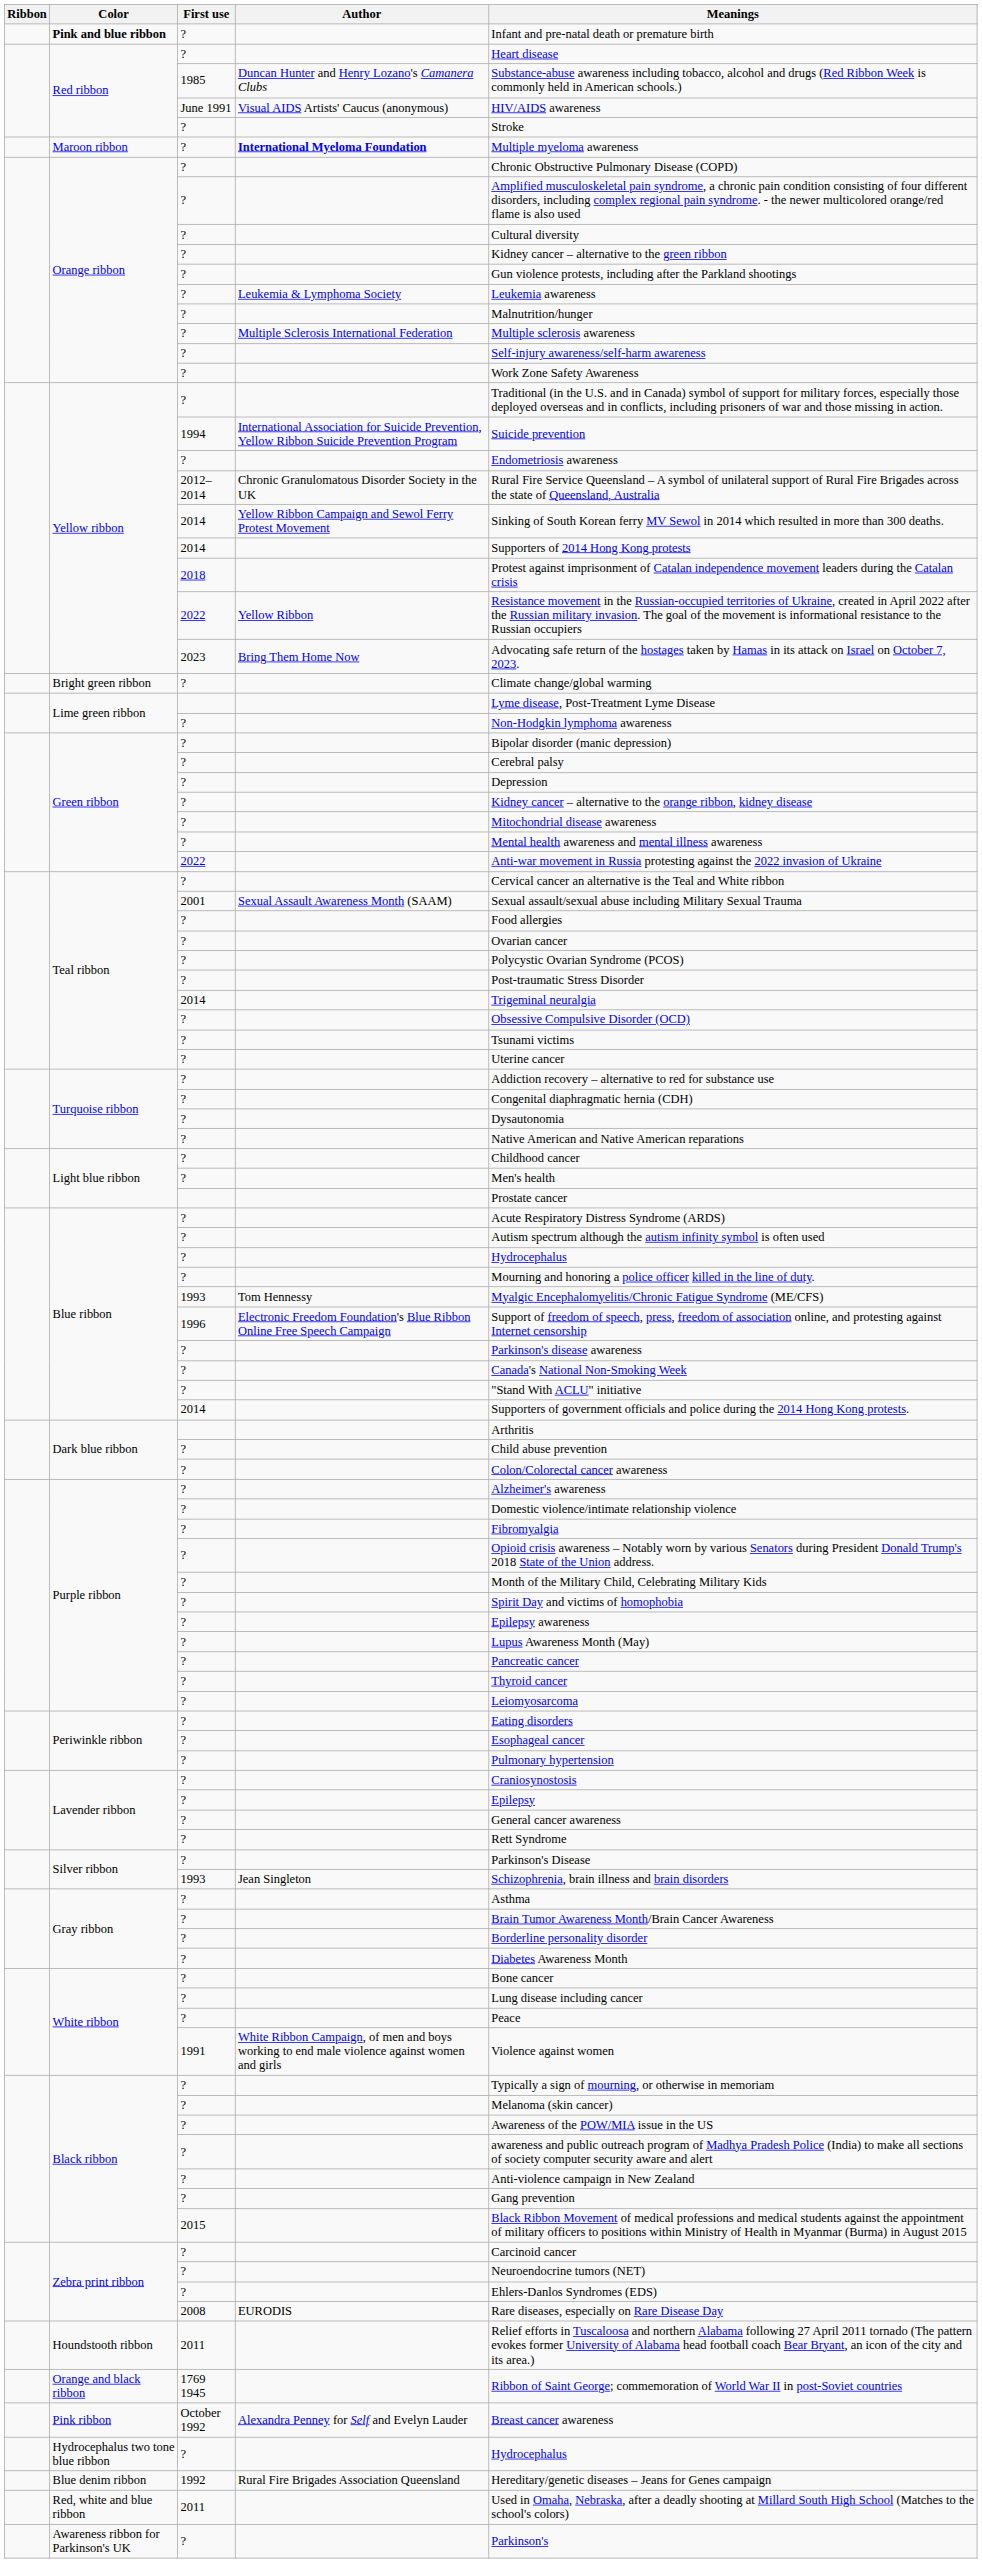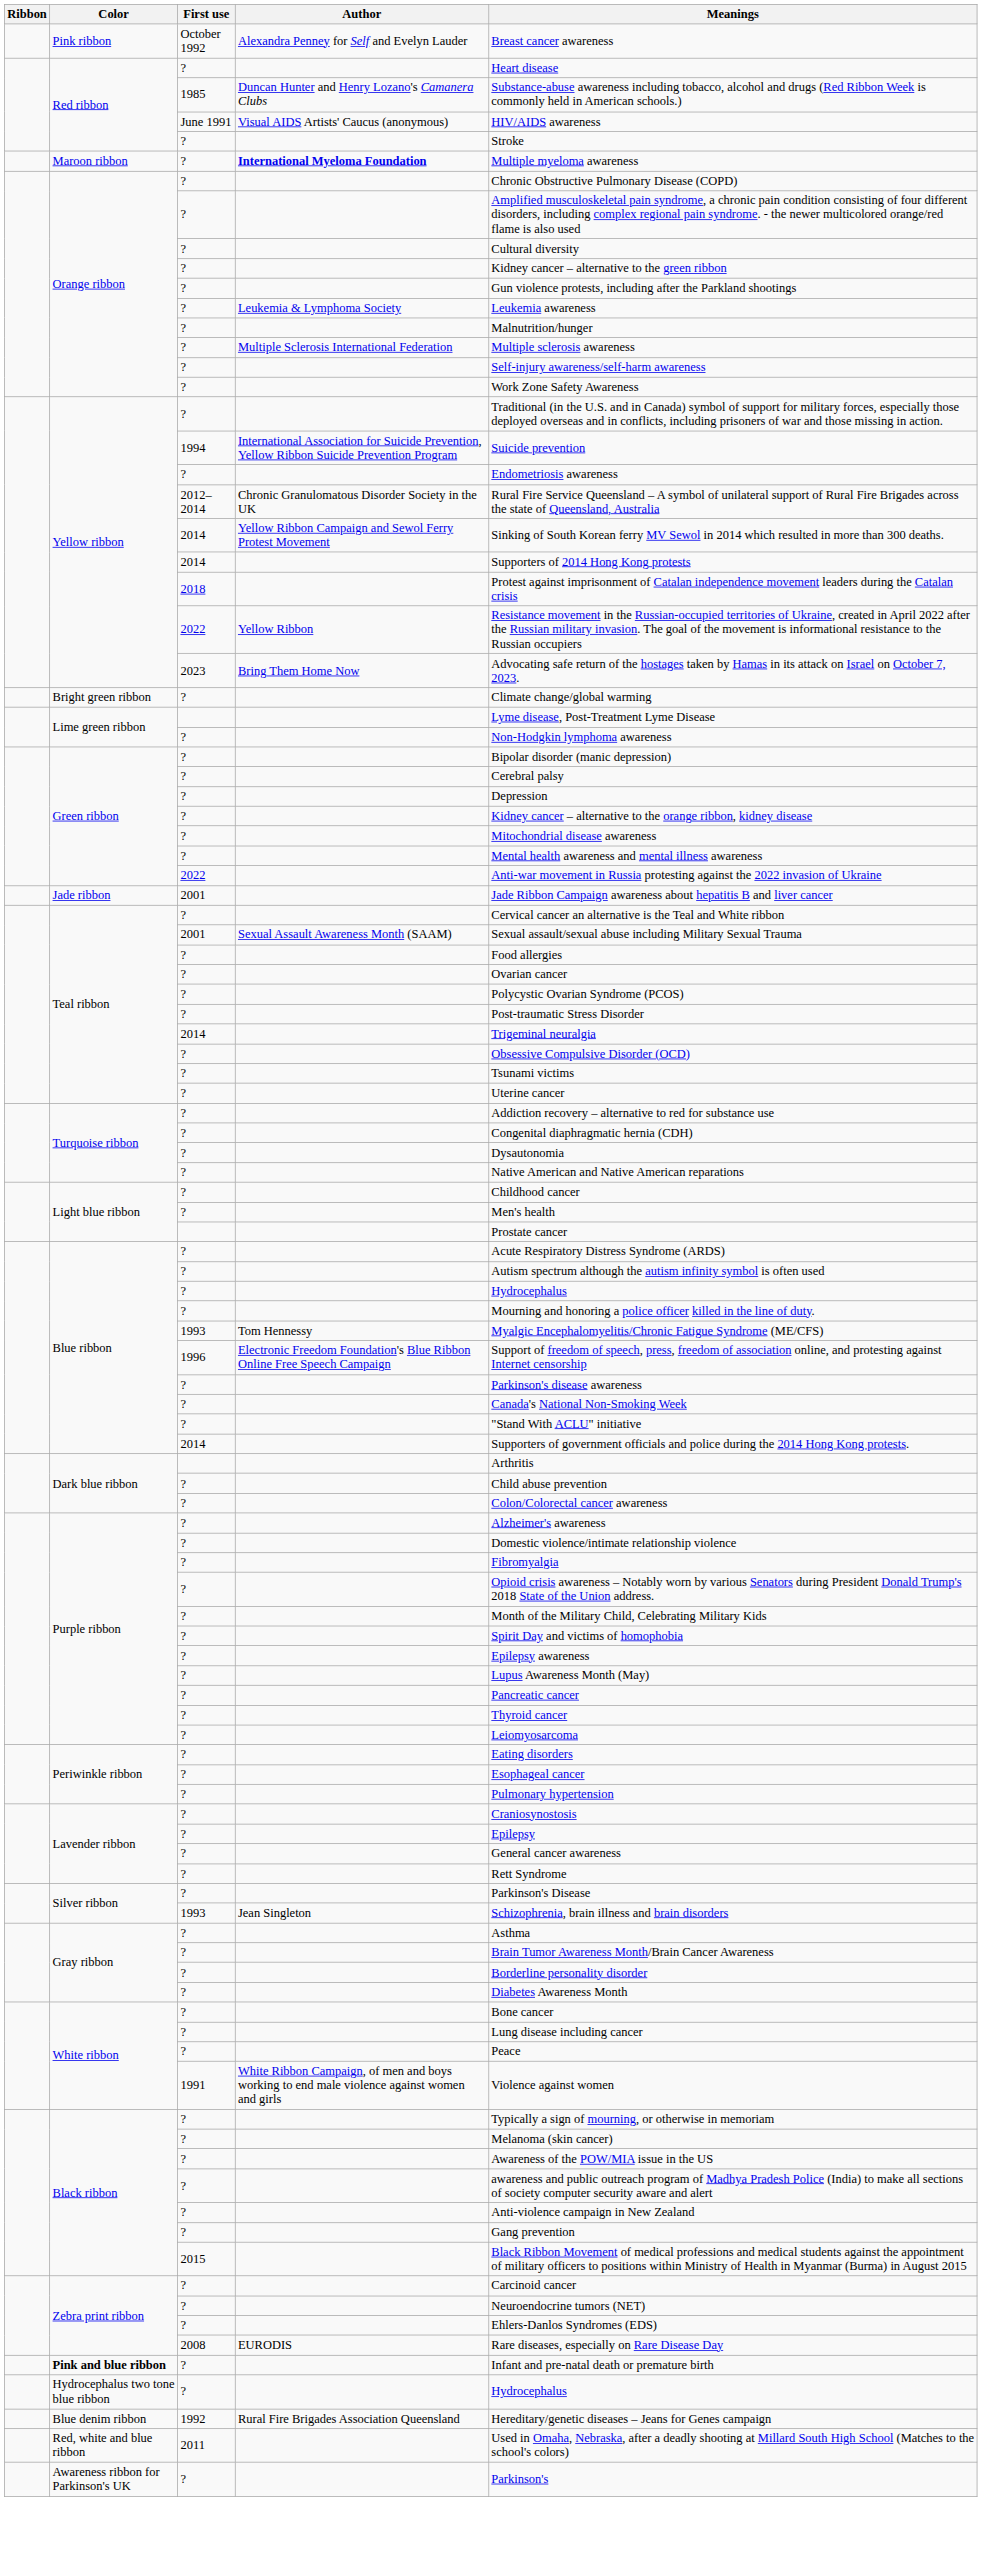rows swapped: Pink ribbon <-> Pink and blue ribbon
+ row: Jade ribbon | 2001 | Jade Ribbon Campaign awareness about hepatitis B and liver cancer
- row: Houndstooth ribbon | 2011 | Relief efforts in Tuscaloosa and northern Alabama following 27 April 2011 tornado (The pattern evokes former University of Alabama head football coach Bear Bryant, an icon of the city and its area.)
- row: Orange and black ribbon | 1769 1945 | Ribbon of Saint George; commemoration of World War II in post-Soviet countries
